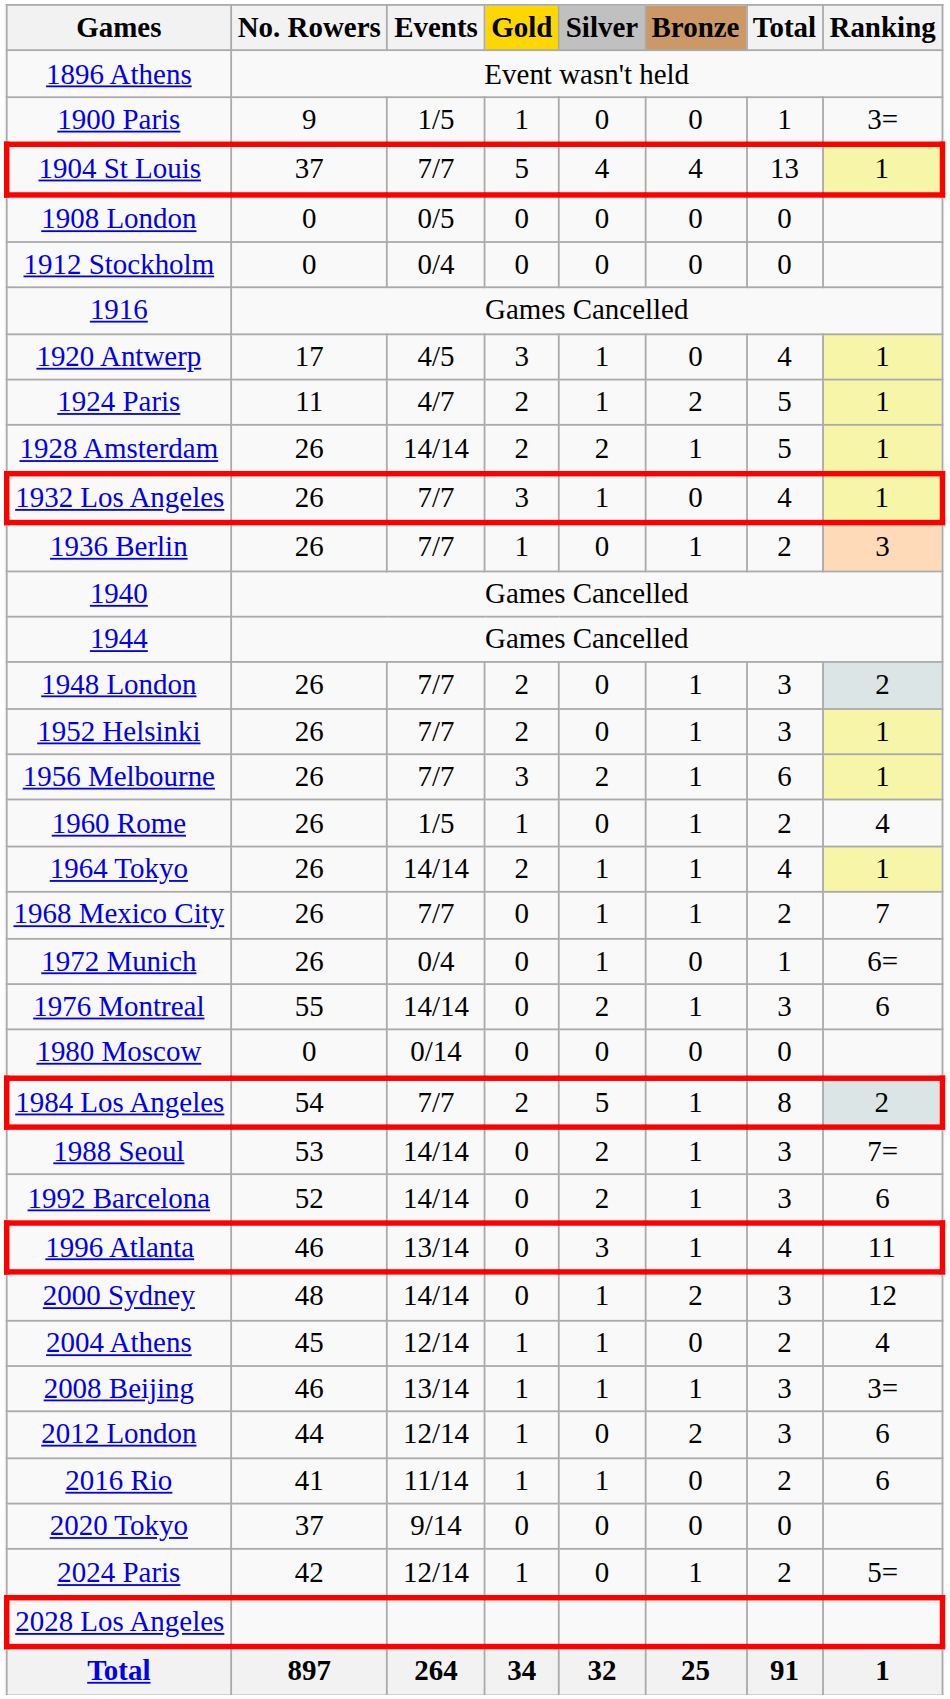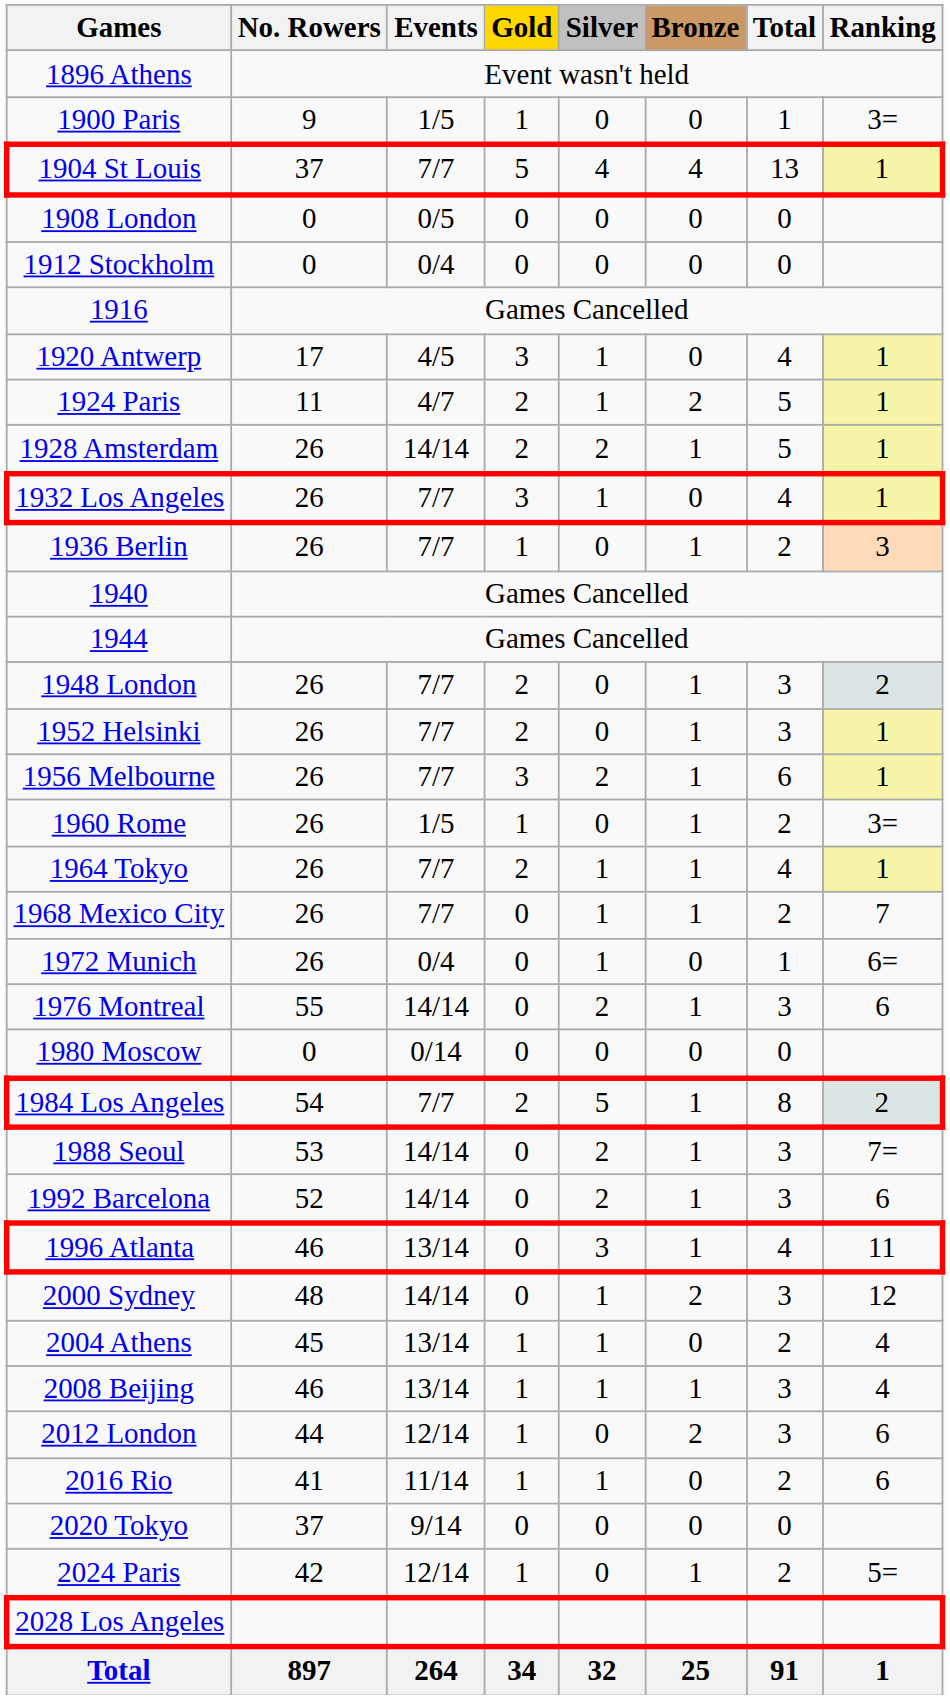1960 Rome | Ranking: 4 -> 3=
1964 Tokyo | Events: 14/14 -> 7/7
2004 Athens | Events: 12/14 -> 13/14
2008 Beijing | Ranking: 3= -> 4
